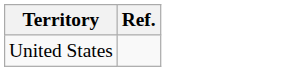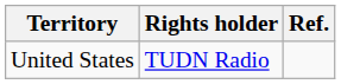+ column: Rights holder | TUDN Radio
